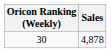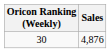30 | Sales: 4,878 -> 4,876
